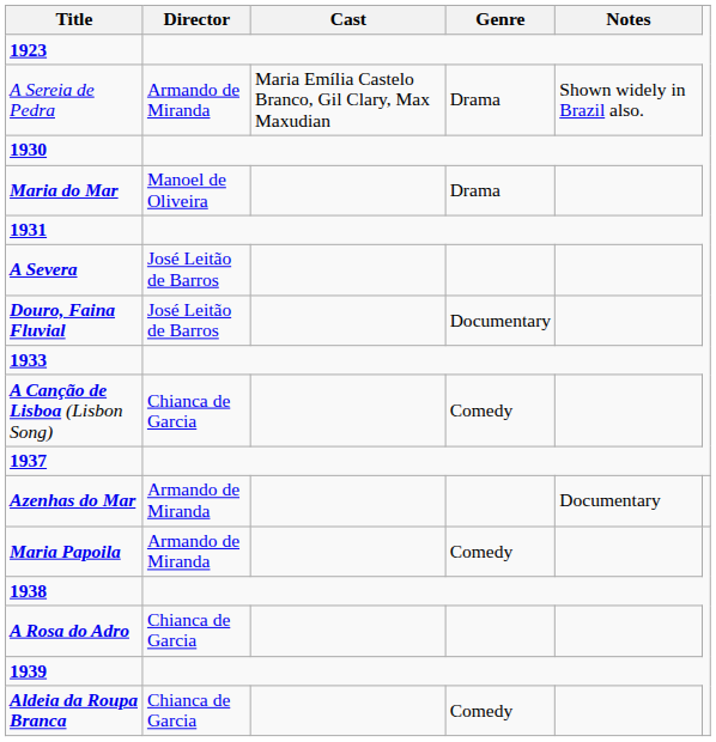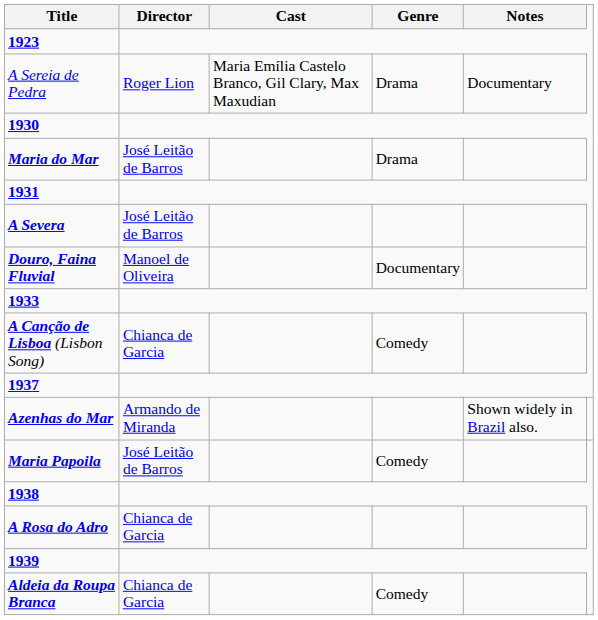A Sereia de Pedra | Director: Armando de Miranda -> Roger Lion
A Sereia de Pedra | Notes: Shown widely in Brazil also. -> Documentary
Maria do Mar | Director: Manoel de Oliveira -> José Leitão de Barros
Douro, Faina Fluvial | Director: José Leitão de Barros -> Manoel de Oliveira
Azenhas do Mar | Notes: Documentary -> Shown widely in Brazil also.
Maria Papoila | Director: Armando de Miranda -> José Leitão de Barros
